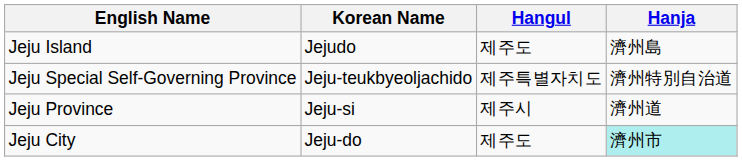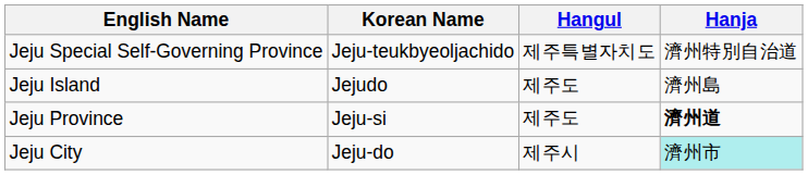rows swapped: Jeju Island <-> Jeju Special Self-Governing Province
Jeju Province | Hangul: 제주시 -> 제주도
Jeju Province | Hanja: normal -> bold
Jeju City | Hangul: 제주도 -> 제주시
